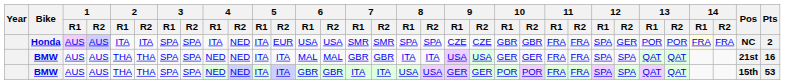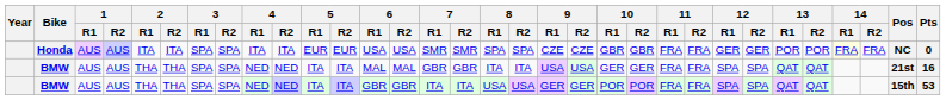Honda | 4 / R2: NED -> ITA
Honda | 5 / R1: ITA -> EUR
Honda | 12 / R1: SPA -> GER
Honda | Pts: 2 -> 0
